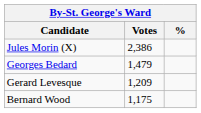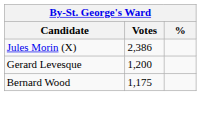- row: Georges Bedard | 1,479
Gerard Levesque | Votes: 1,209 -> 1,200
